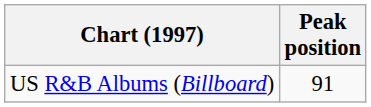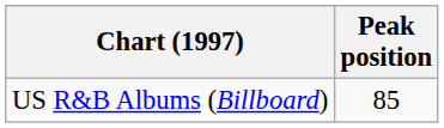US R&B Albums (Billboard) | Peak position: 91 -> 85
